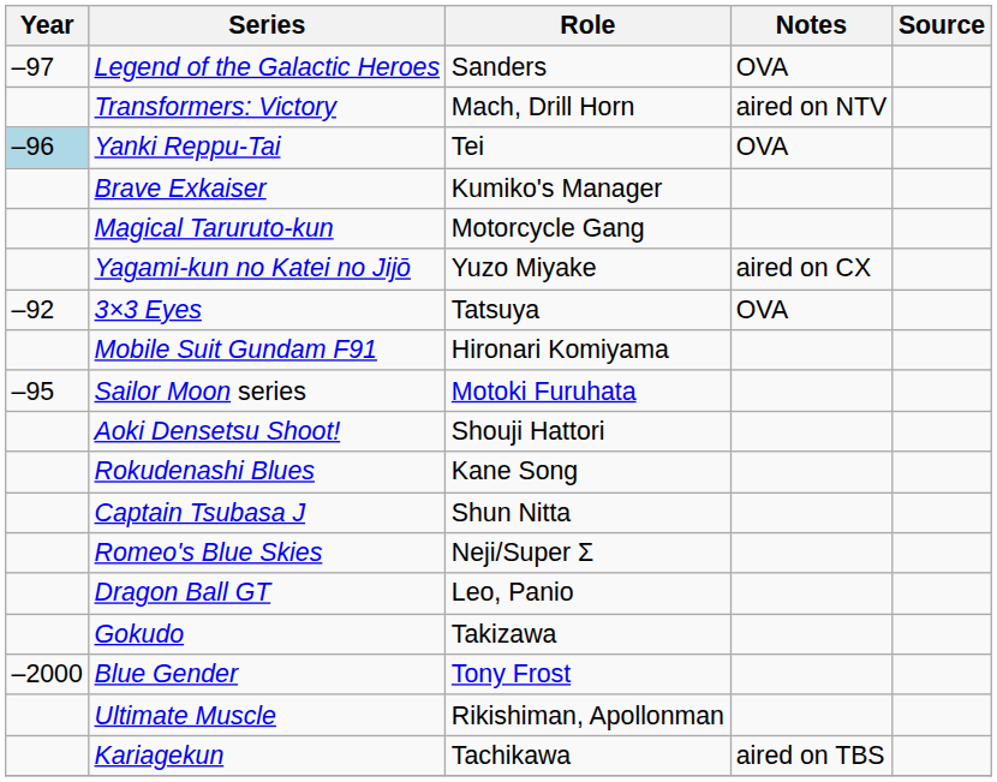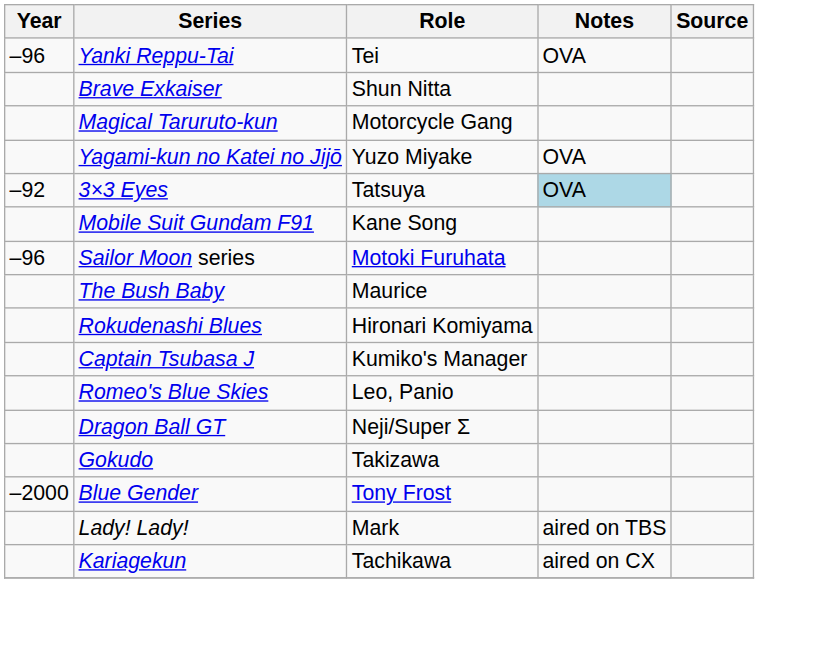- row: –97 | Legend of the Galactic Heroes | Sanders | OVA
- row: Transformers: Victory | Mach, Drill Horn | aired on NTV
Yanki Reppu-Tai | Year: lightblue background -> no background
Brave Exkaiser | Role: Kumiko's Manager -> Shun Nitta
Yagami-kun no Katei no Jijō | Notes: aired on CX -> OVA
3×3 Eyes | Notes: no background -> lightblue background
Mobile Suit Gundam F91 | Role: Hironari Komiyama -> Kane Song
Sailor Moon series | Year: –95 -> –96
+ row: The Bush Baby | Maurice
- row: Aoki Densetsu Shoot! | Shouji Hattori
Rokudenashi Blues | Role: Kane Song -> Hironari Komiyama
Captain Tsubasa J | Role: Shun Nitta -> Kumiko's Manager
Romeo's Blue Skies | Role: Neji/Super Σ -> Leo, Panio
Dragon Ball GT | Role: Leo, Panio -> Neji/Super Σ
- row: Ultimate Muscle | Rikishiman, Apollonman
+ row: Lady! Lady! | Mark | aired on TBS
Kariagekun | Notes: aired on TBS -> aired on CX
